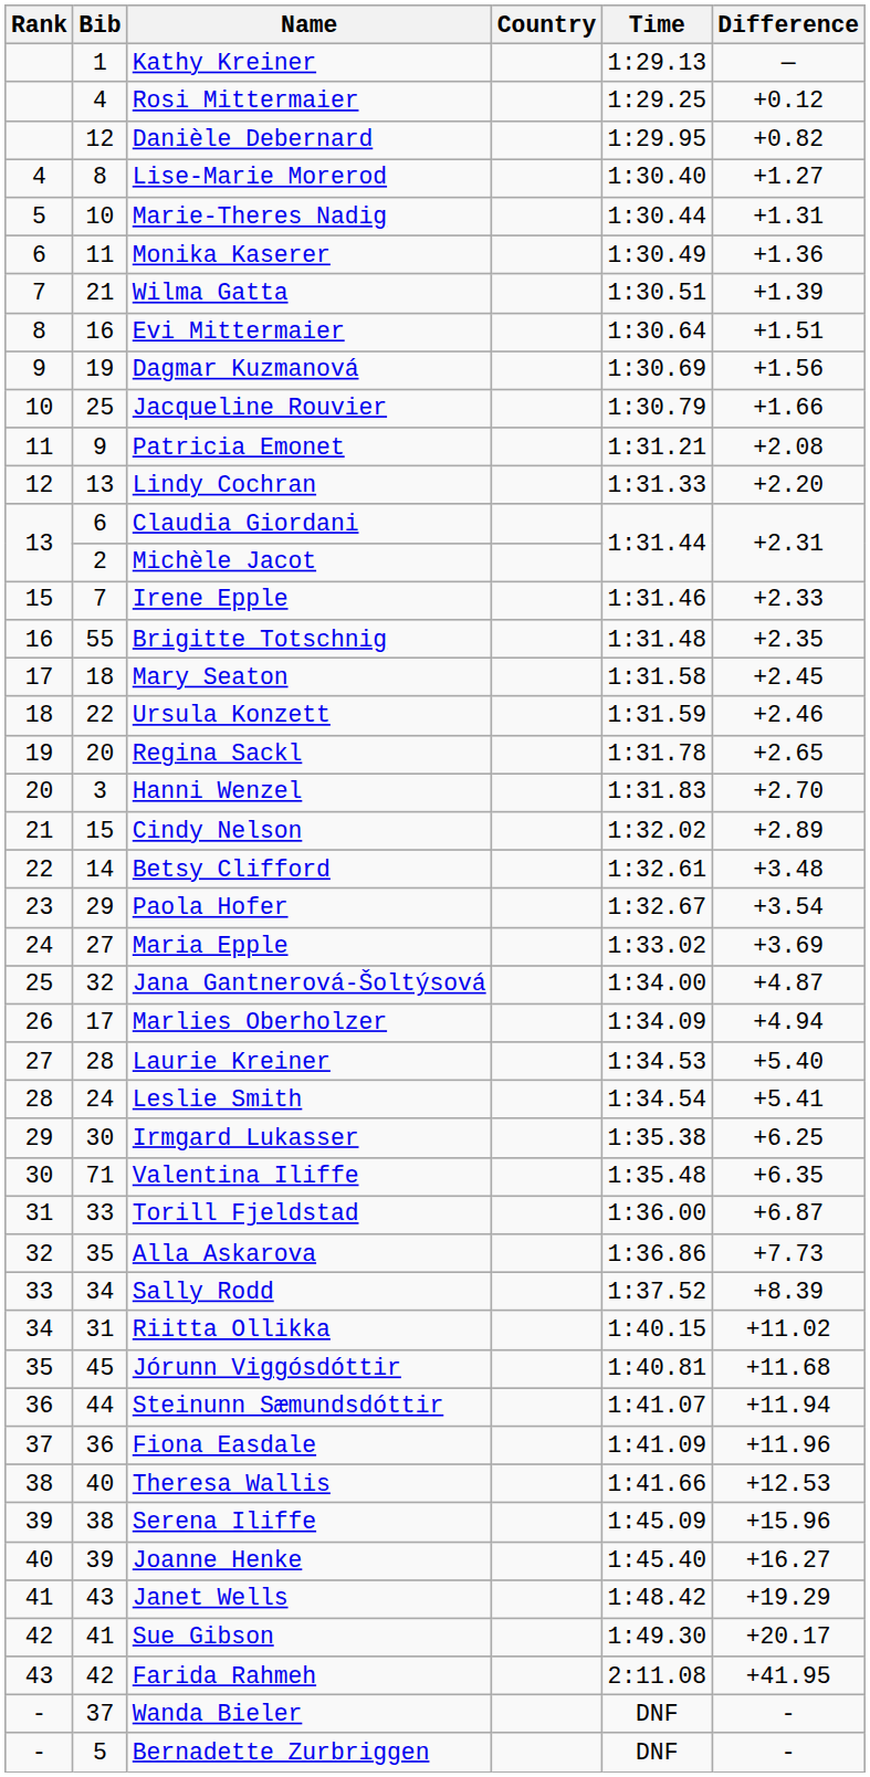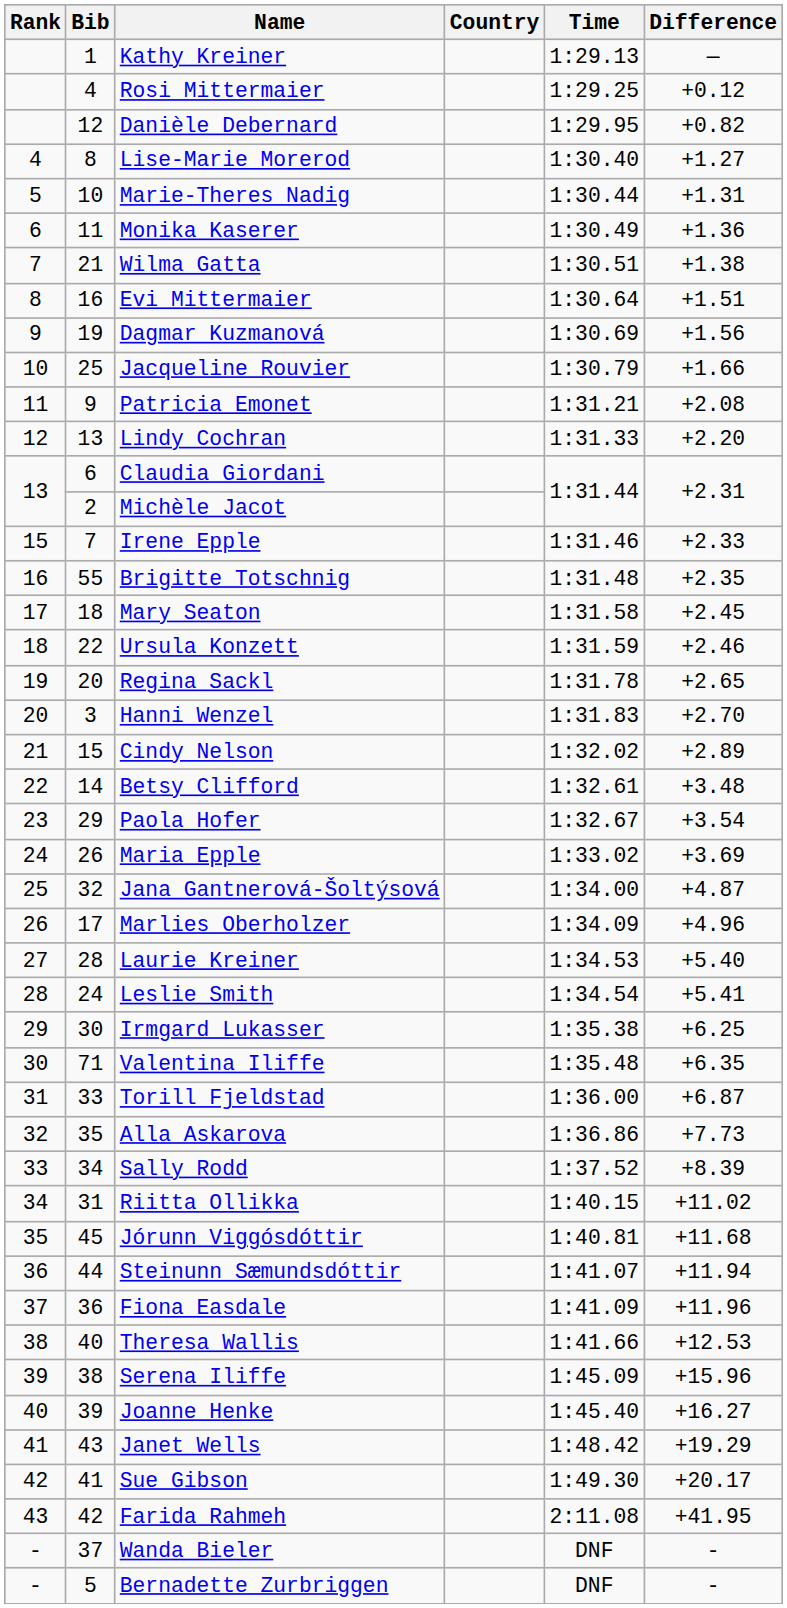Wilma Gatta | Difference: +1.39 -> +1.38
Maria Epple | Bib: 27 -> 26
Marlies Oberholzer | Difference: +4.94 -> +4.96
